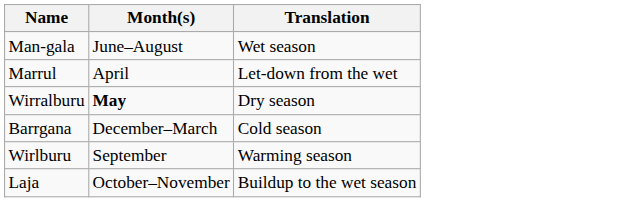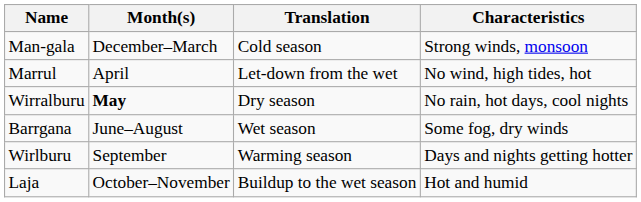+ column: Characteristics | Strong winds, monsoon | No wind, high tides, hot | No rain, hot days, cool nights | Some fog, dry winds | Days and nights getting hotter | Hot and humid
Man-gala | Month(s): June–August -> December–March
Man-gala | Translation: Wet season -> Cold season
Barrgana | Month(s): December–March -> June–August
Barrgana | Translation: Cold season -> Wet season
